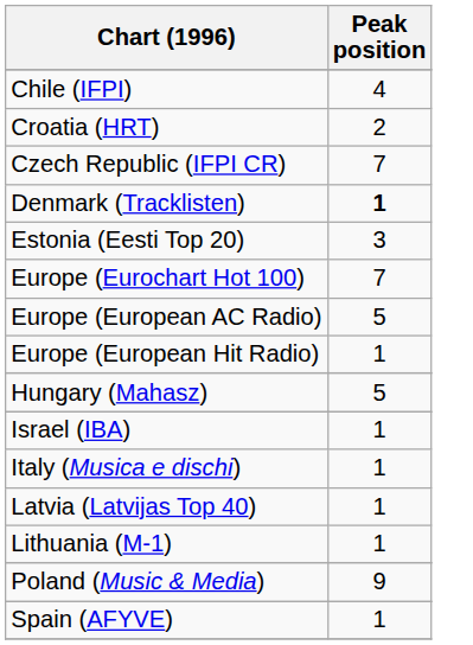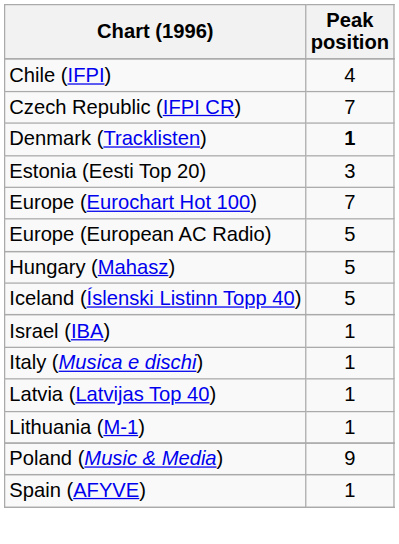- row: Croatia (HRT) | 2
- row: Europe (European Hit Radio) | 1
+ row: Iceland (Íslenski Listinn Topp 40) | 5
